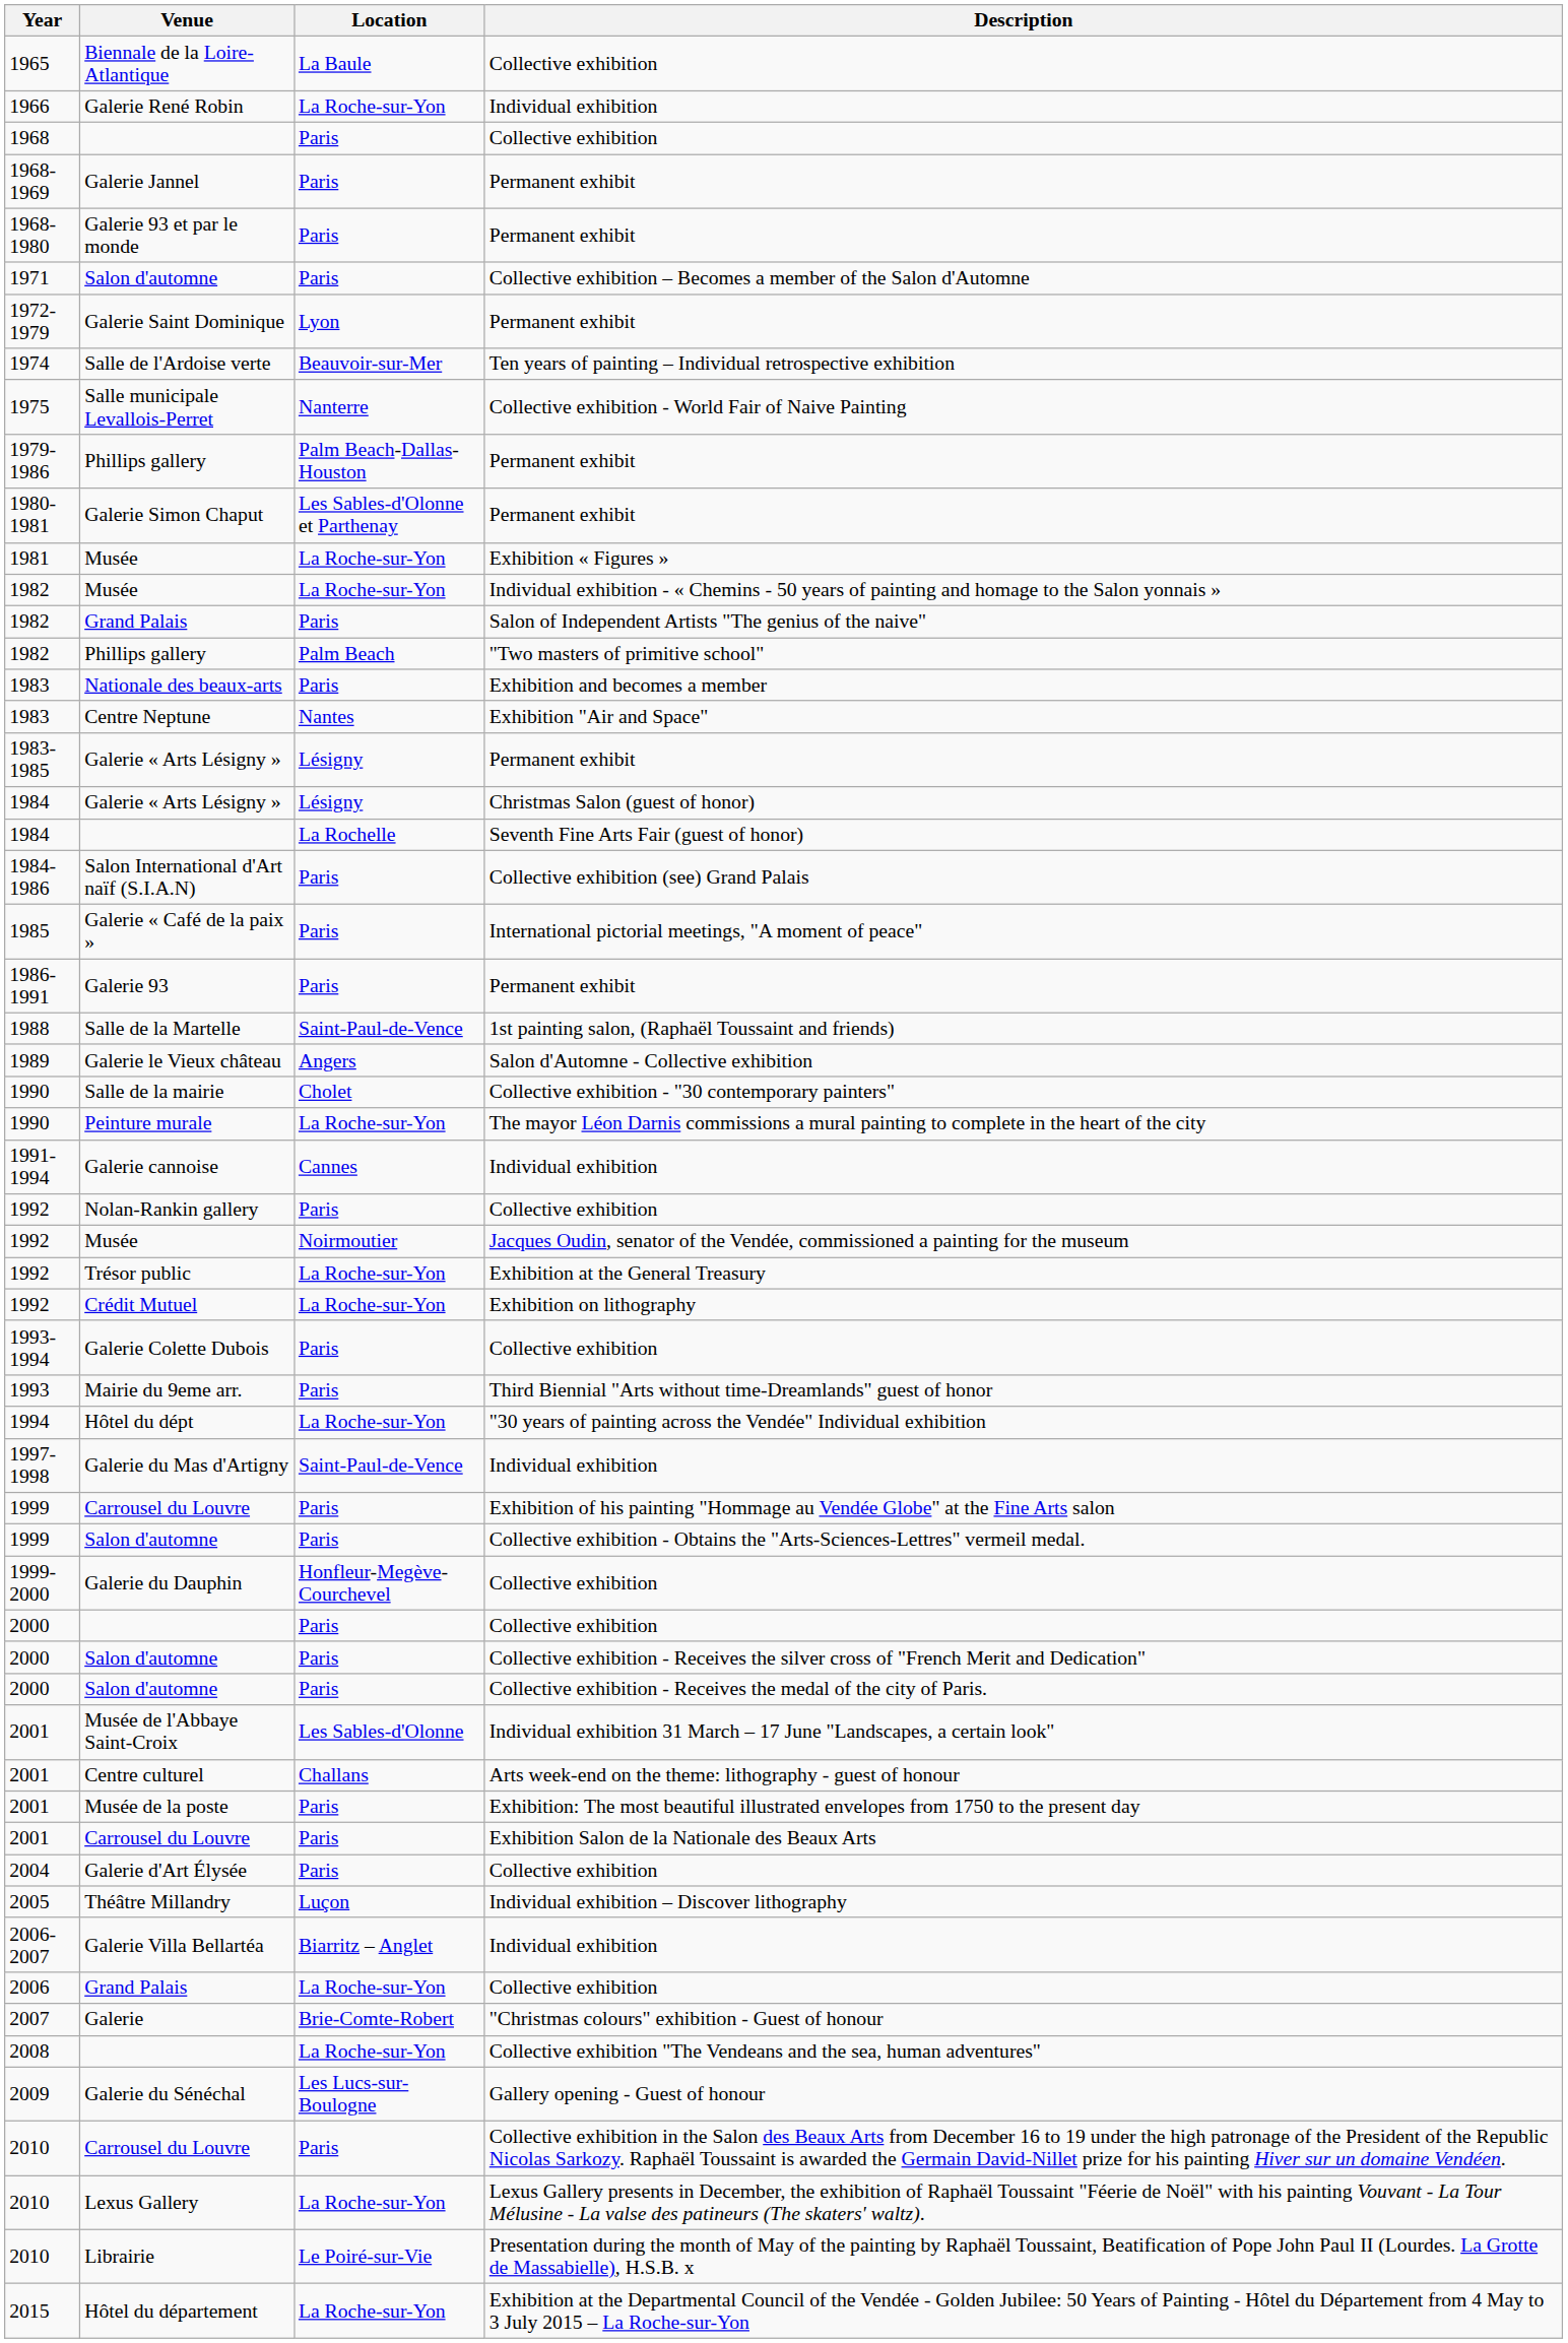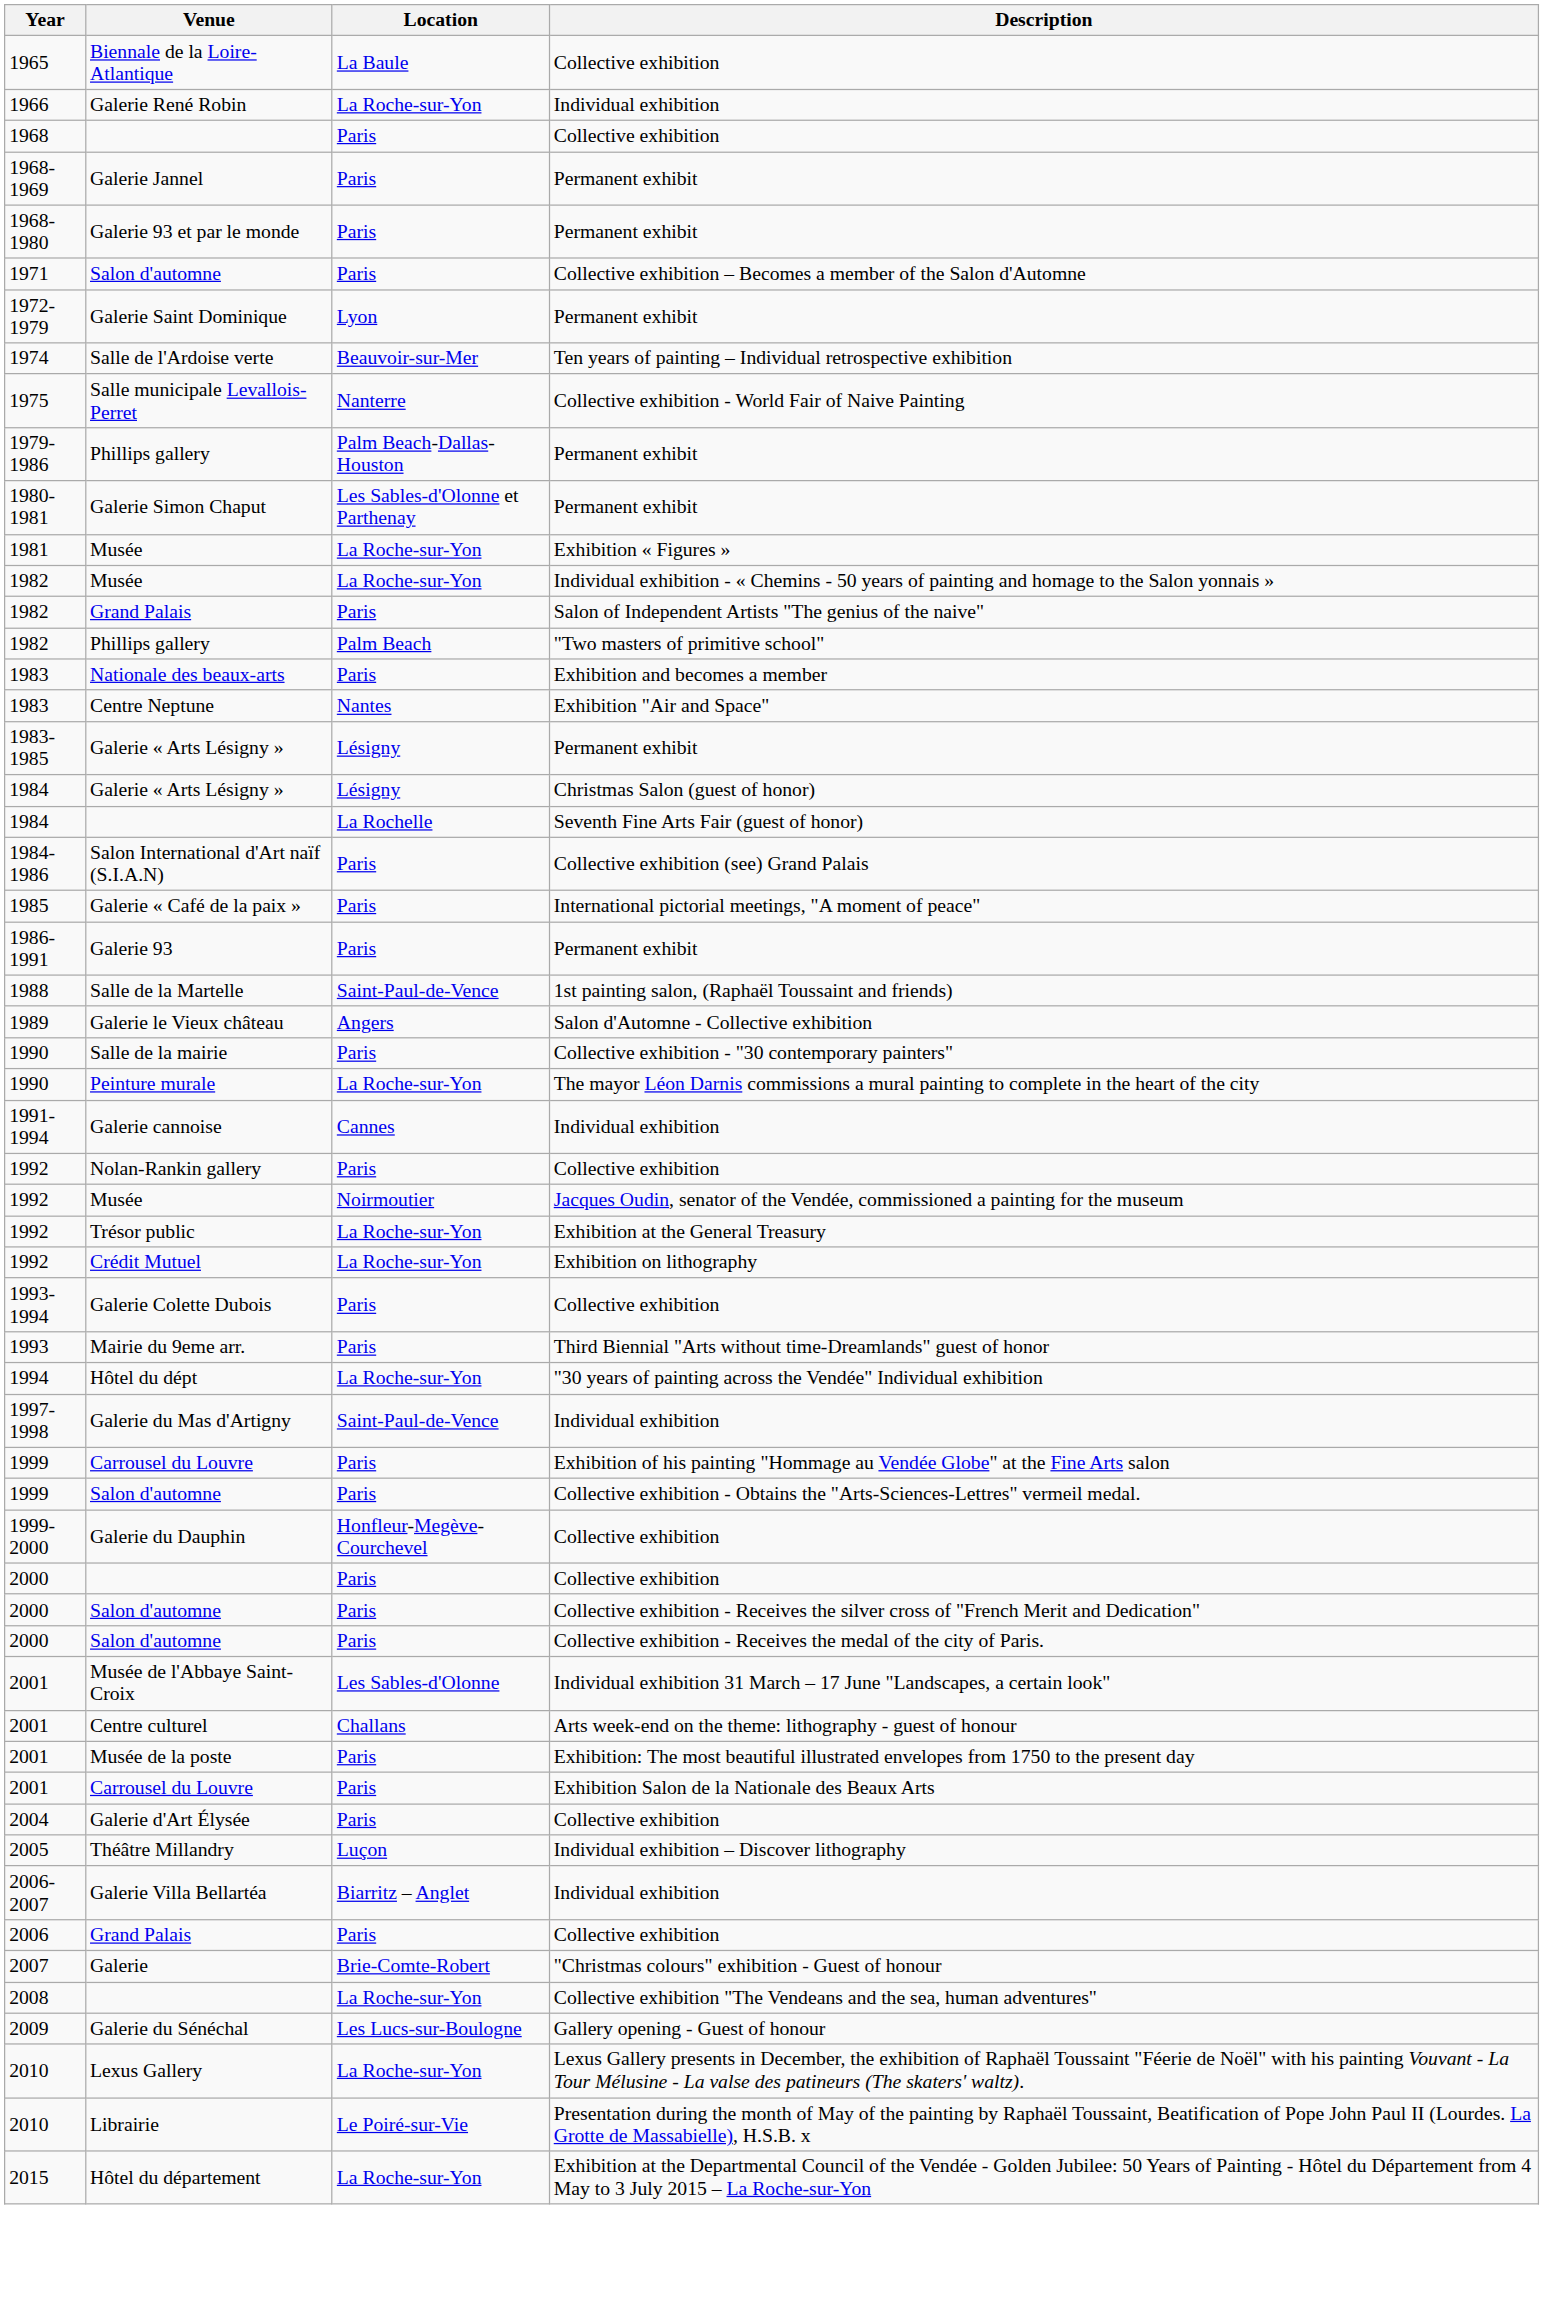Salle de la mairie | Location: Cholet -> Paris
2006 / Grand Palais | Location: La Roche-sur-Yon -> Paris
- row: 2010 | Carrousel du Louvre | Paris | Collective exhibition in the Salon des Beaux Arts from December 16 to 19 under the high patronage of the President of the Republic Nicolas Sarkozy. Raphaël Toussaint is awarded the Germain David-Nillet prize for his painting Hiver sur un domaine Vendéen.
